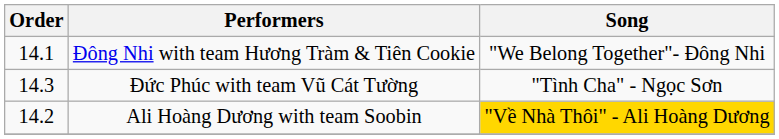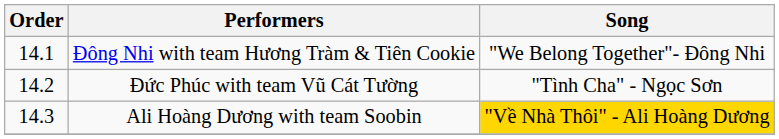Đức Phúc with team Vũ Cát Tường | Order: 14.3 -> 14.2
Ali Hoàng Dương with team Soobin | Order: 14.2 -> 14.3
